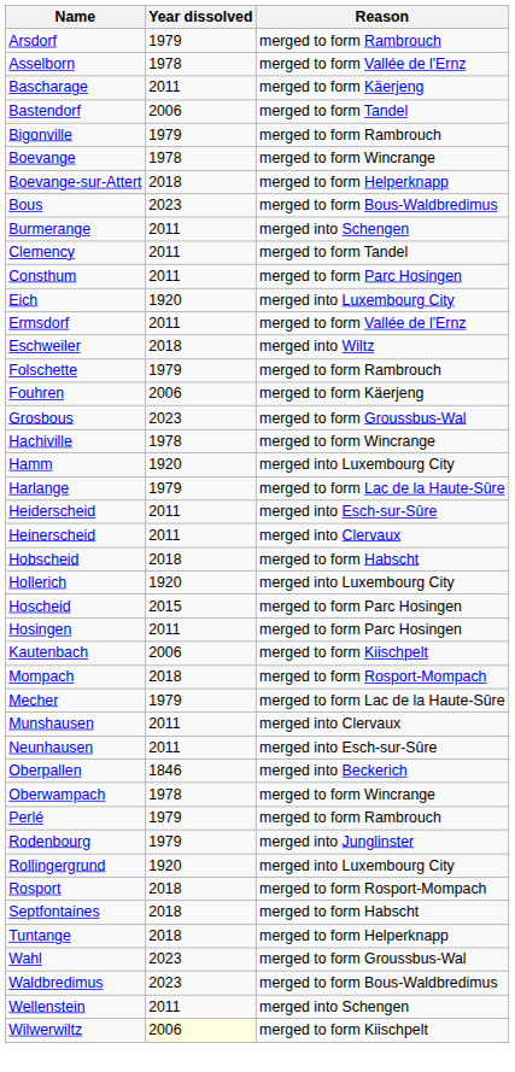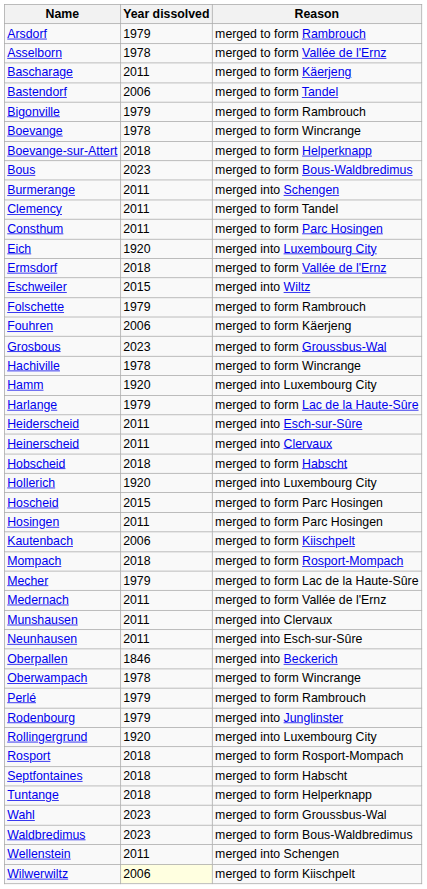Ermsdorf | Year dissolved: 2011 -> 2018
Eschweiler | Year dissolved: 2018 -> 2015
+ row: Medernach | 2011 | merged to form Vallée de l'Ernz
